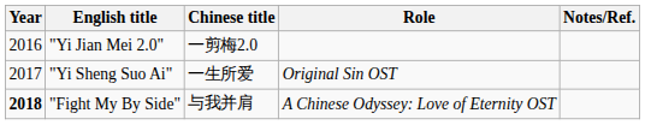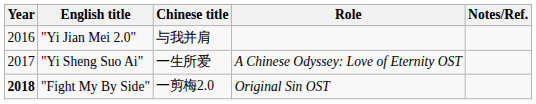"Yi Jian Mei 2.0" | Chinese title: 一剪梅2.0 -> 与我并肩
"Yi Sheng Suo Ai" | Role: Original Sin OST -> A Chinese Odyssey: Love of Eternity OST
"Fight My By Side" | Chinese title: 与我并肩 -> 一剪梅2.0
"Fight My By Side" | Role: A Chinese Odyssey: Love of Eternity OST -> Original Sin OST
